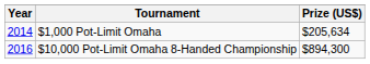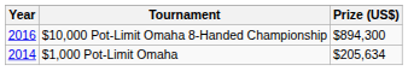rows swapped: $1,000 Pot-Limit Omaha <-> $10,000 Pot-Limit Omaha 8-Handed Championship
